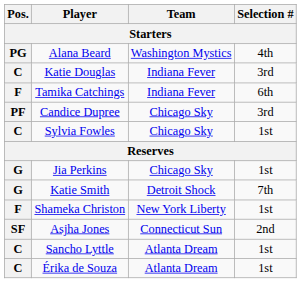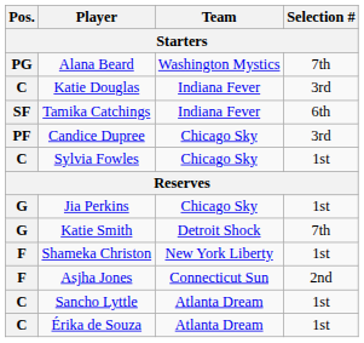Alana Beard | Selection #: 4th -> 7th
Tamika Catchings | Pos.: F -> SF
Asjha Jones | Pos.: SF -> F
